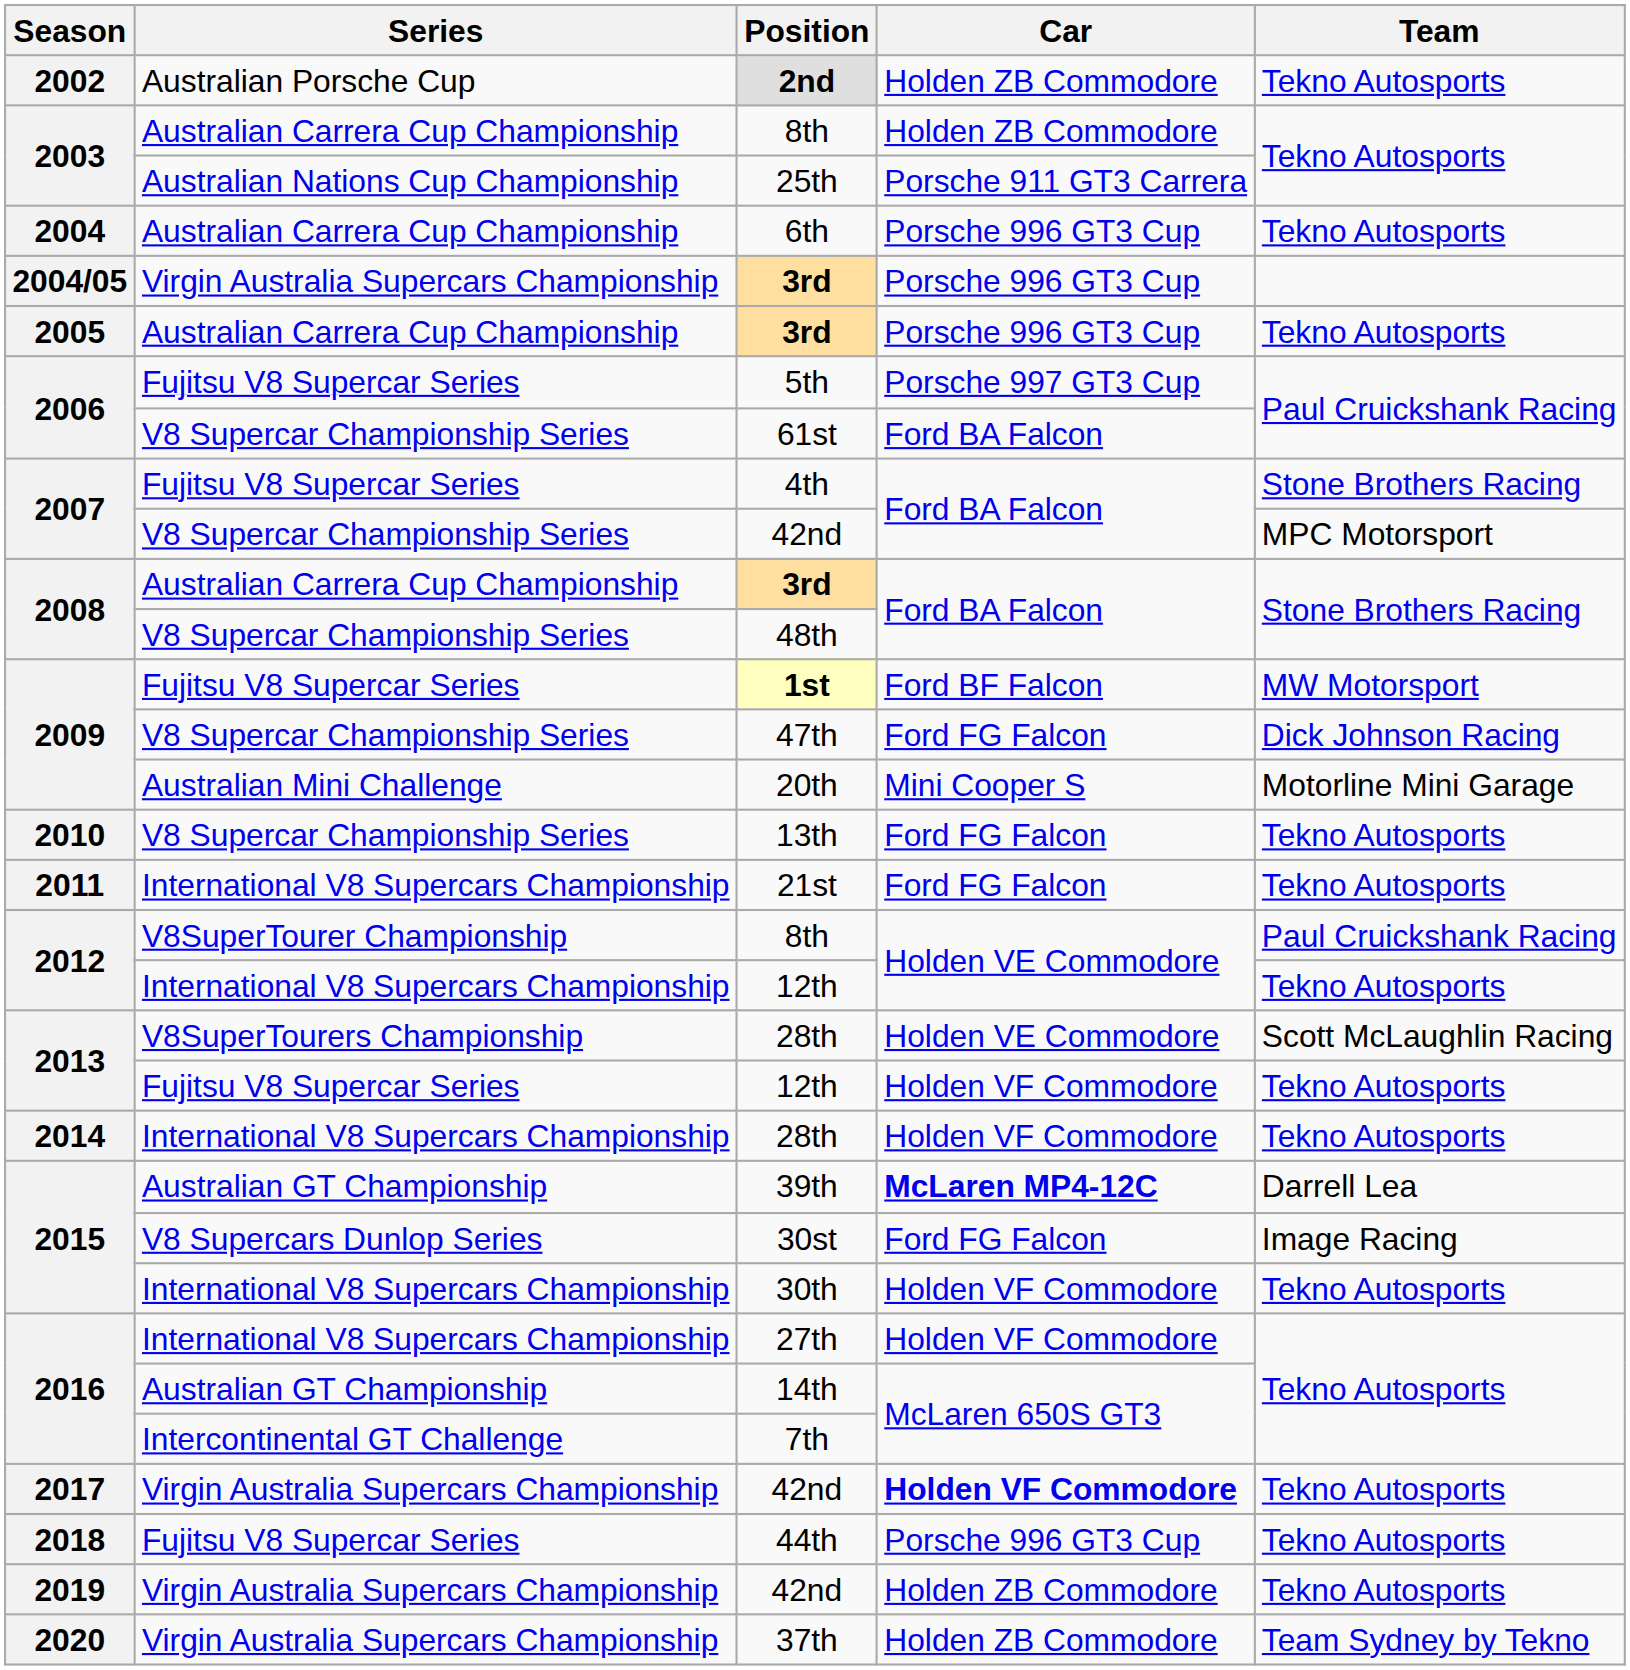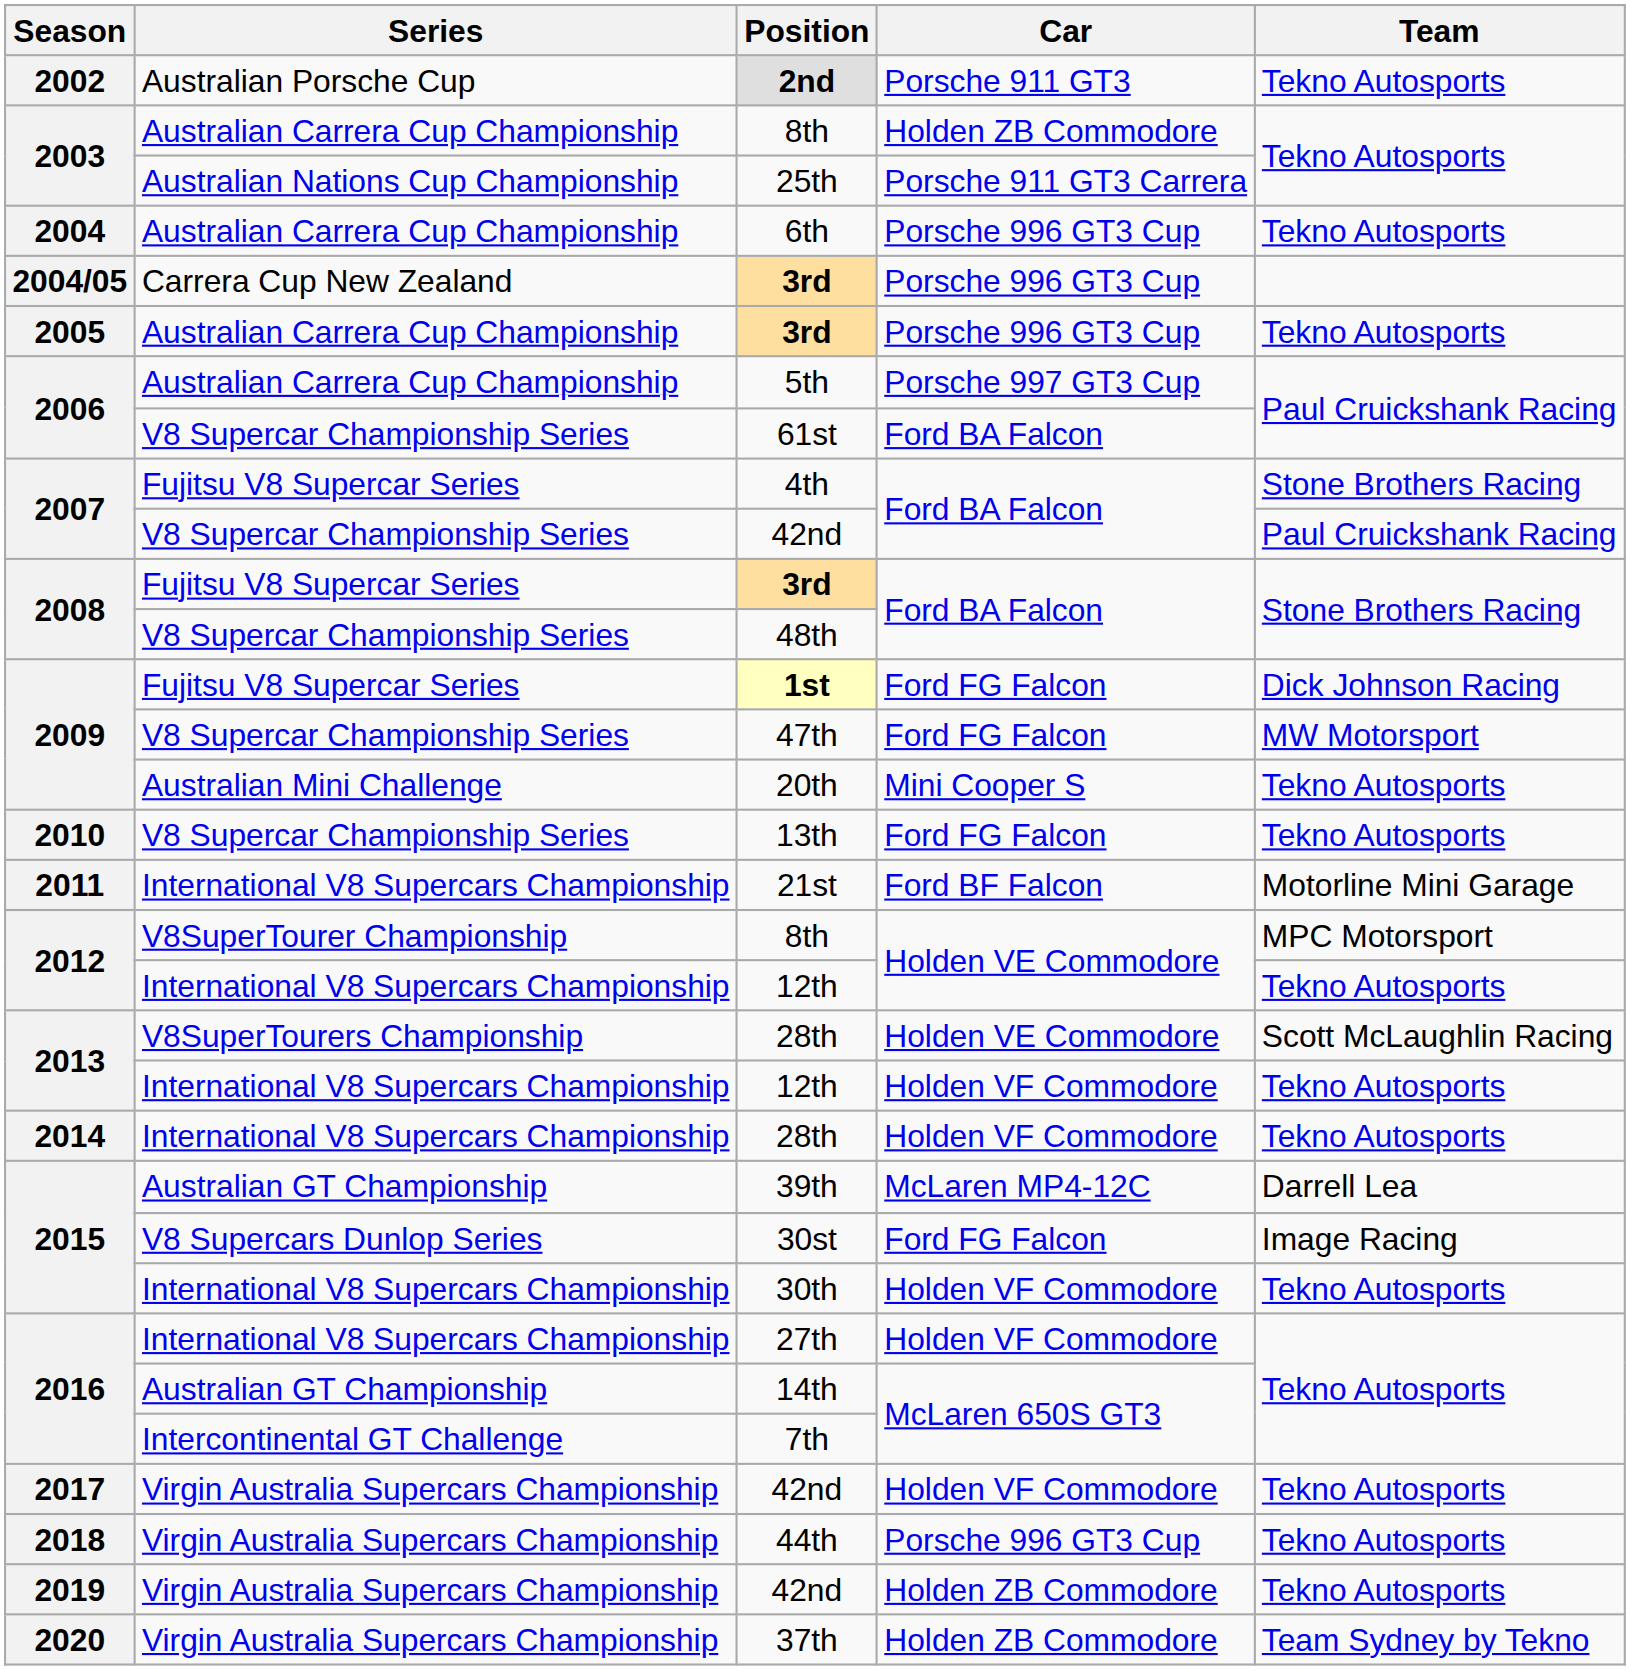2nd | Car: Holden ZB Commodore -> Porsche 911 GT3
2004/05 / 3rd | Series: Virgin Australia Supercars Championship -> Carrera Cup New Zealand
5th | Series: Fujitsu V8 Supercar Series -> Australian Carrera Cup Championship
2007 / 42nd | Team: MPC Motorsport -> Paul Cruickshank Racing
2008 / 3rd | Series: Australian Carrera Cup Championship -> Fujitsu V8 Supercar Series
1st | Car: Ford BF Falcon -> Ford FG Falcon
1st | Team: MW Motorsport -> Dick Johnson Racing
47th | Team: Dick Johnson Racing -> MW Motorsport
20th | Team: Motorline Mini Garage -> Tekno Autosports
21st | Car: Ford FG Falcon -> Ford BF Falcon
21st | Team: Tekno Autosports -> Motorline Mini Garage
2012 / 8th | Team: Paul Cruickshank Racing -> MPC Motorsport
2013 / 12th | Series: Fujitsu V8 Supercar Series -> International V8 Supercars Championship
39th | Car: bold -> normal
2017 / 42nd | Car: bold -> normal
44th | Series: Fujitsu V8 Supercar Series -> Virgin Australia Supercars Championship
